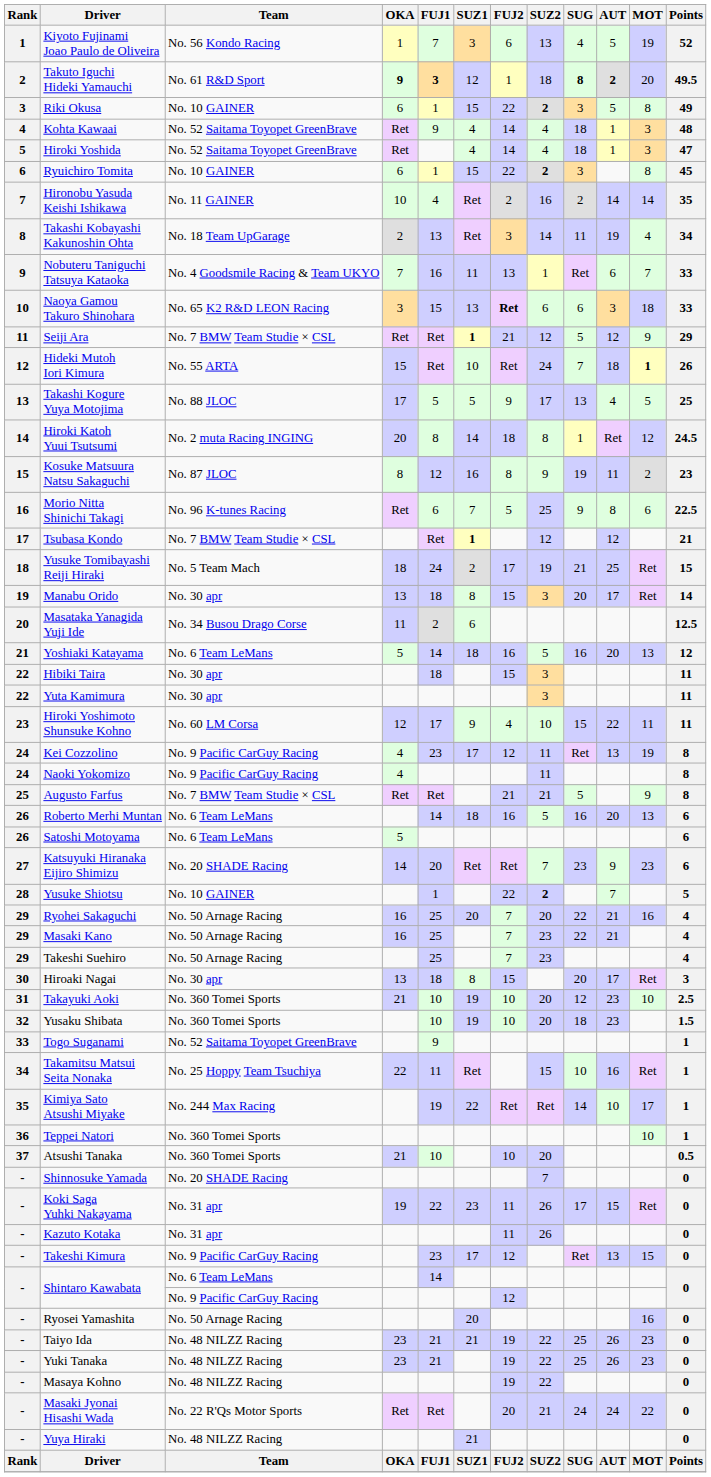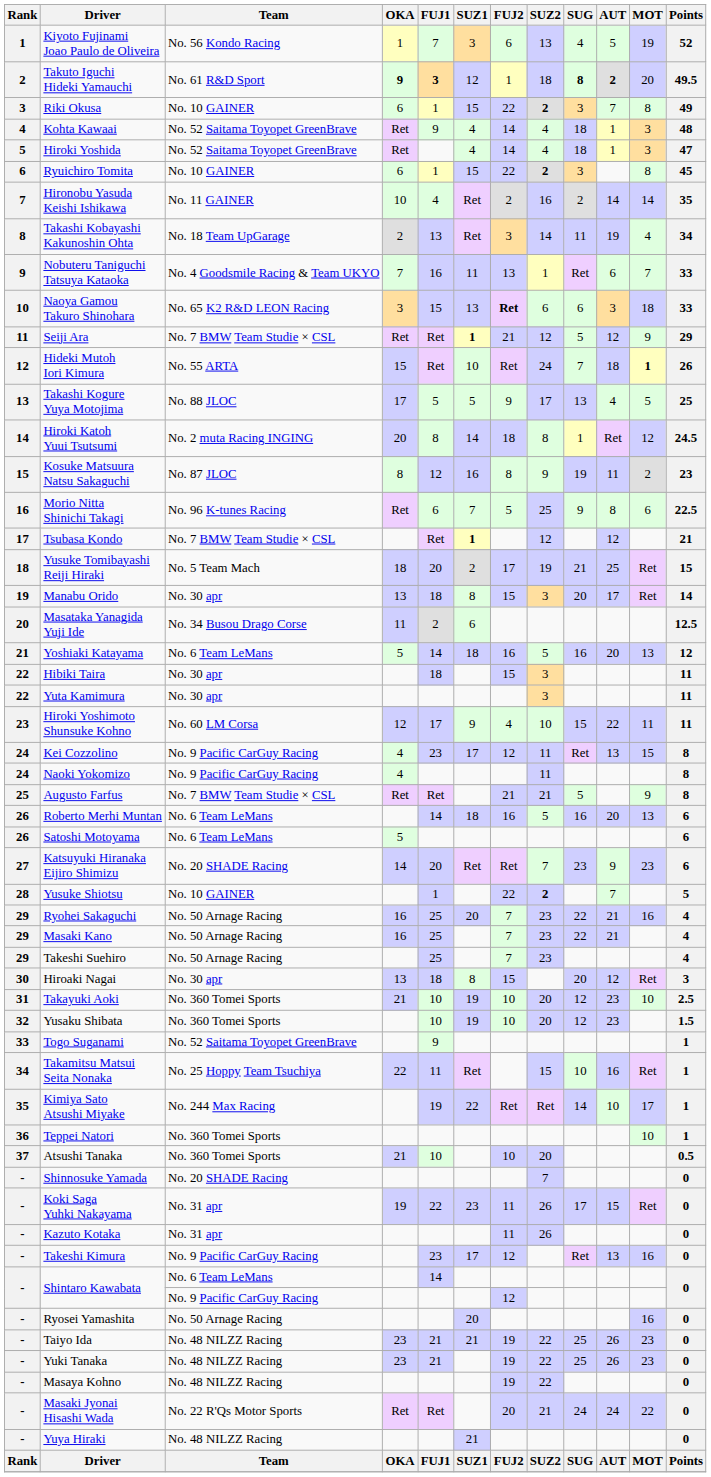Riki Okusa | AUT: 5 -> 7
Yusuke Tomibayashi Reiji Hiraki | FUJ1: 24 -> 20
Kei Cozzolino | MOT: 19 -> 15
Ryohei Sakaguchi | SUZ2: 20 -> 23
Hiroaki Nagai | AUT: 17 -> 12
Yusaku Shibata | SUG: 18 -> 12
Takeshi Kimura | MOT: 15 -> 16
